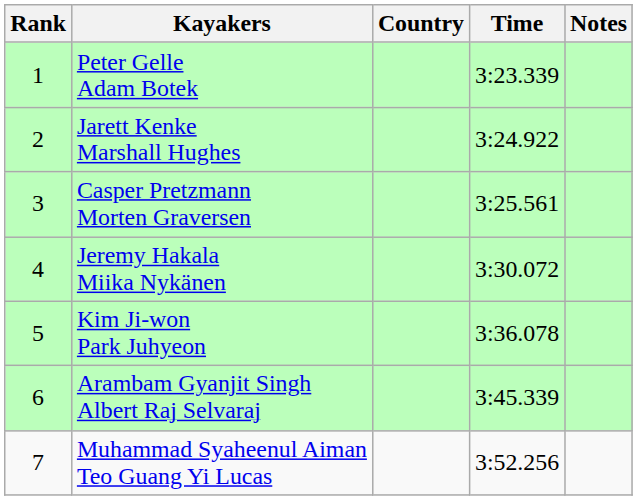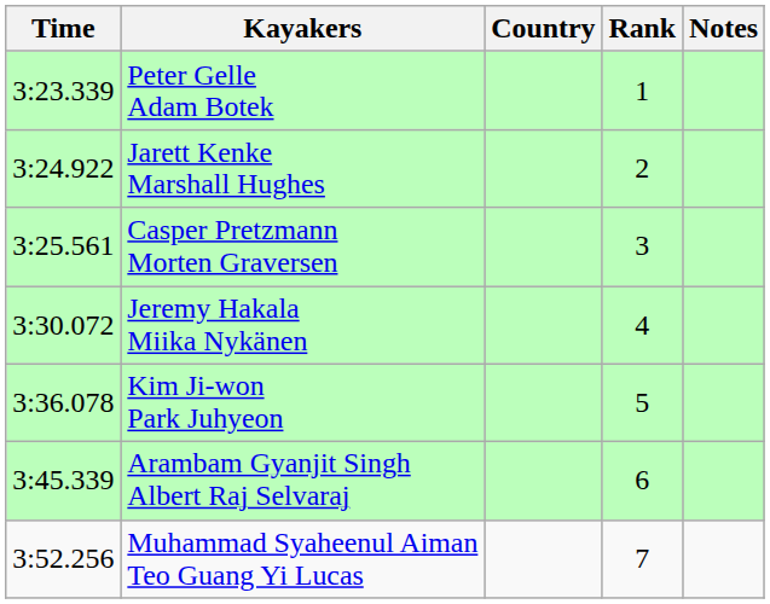columns swapped: Rank <-> Time
